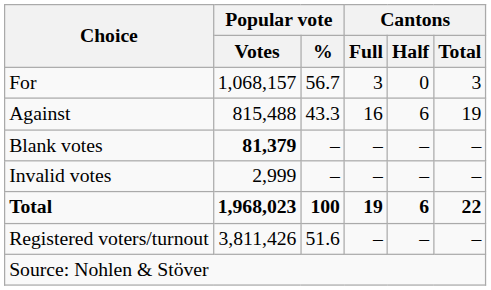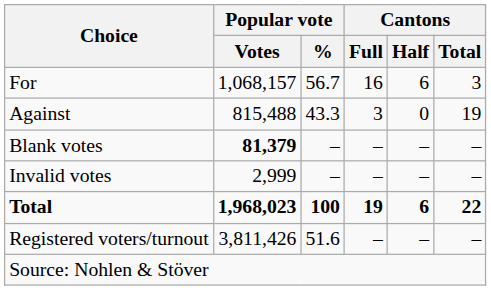For | Cantons / Full: 3 -> 16
For | Cantons / Half: 0 -> 6
Against | Cantons / Full: 16 -> 3
Against | Cantons / Half: 6 -> 0
